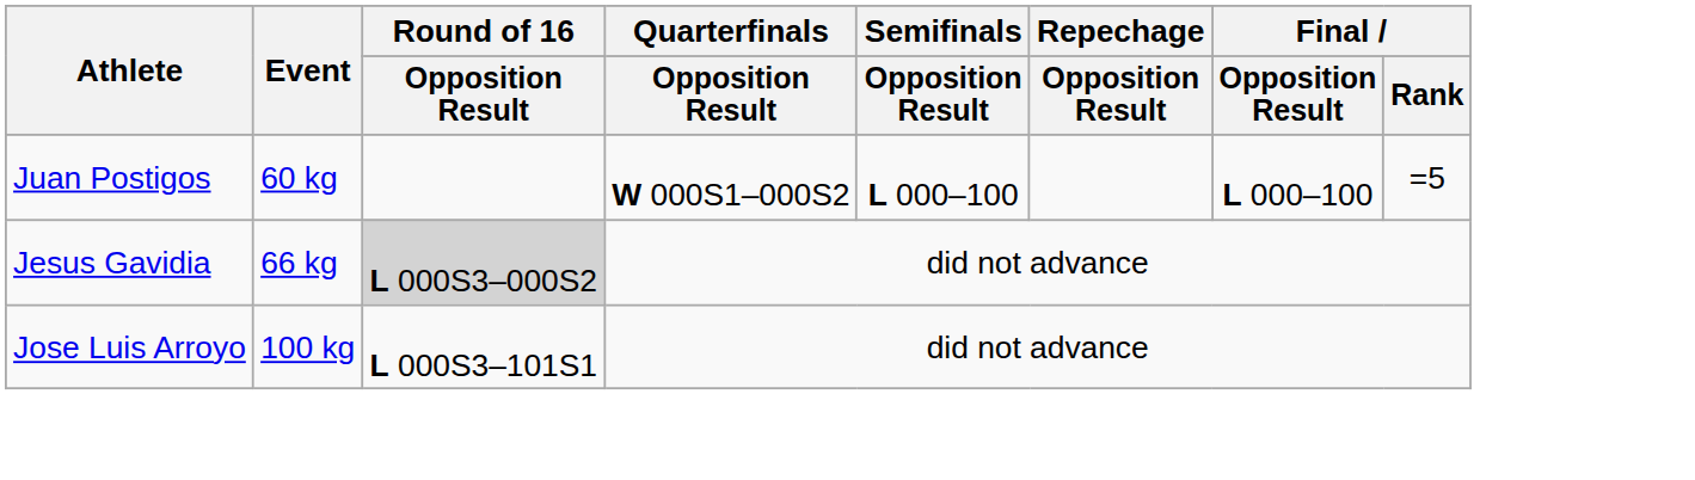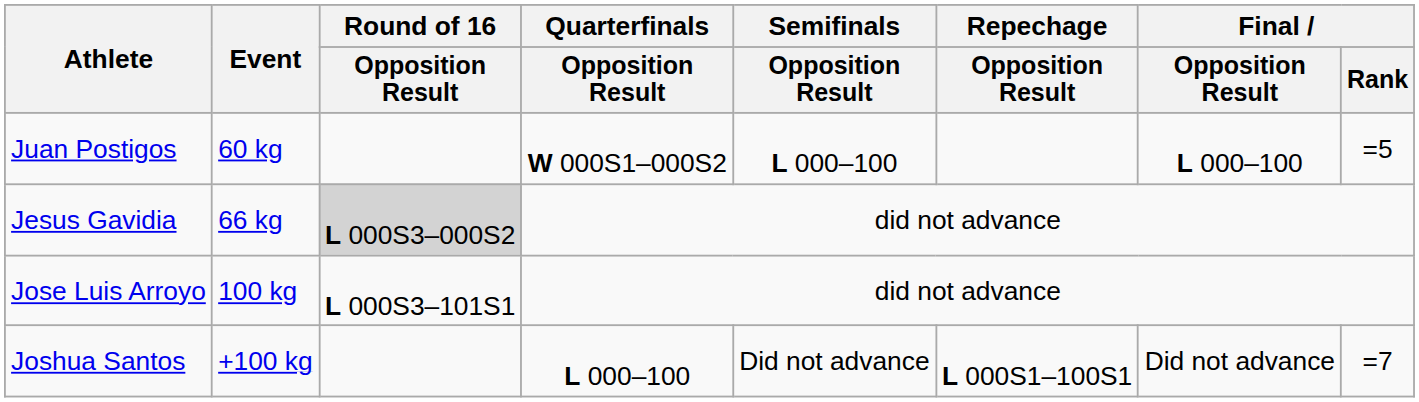+ row: Joshua Santos | +100 kg | L 000–100 | Did not advance | L 000S1–100S1 | Did not advance | =7
